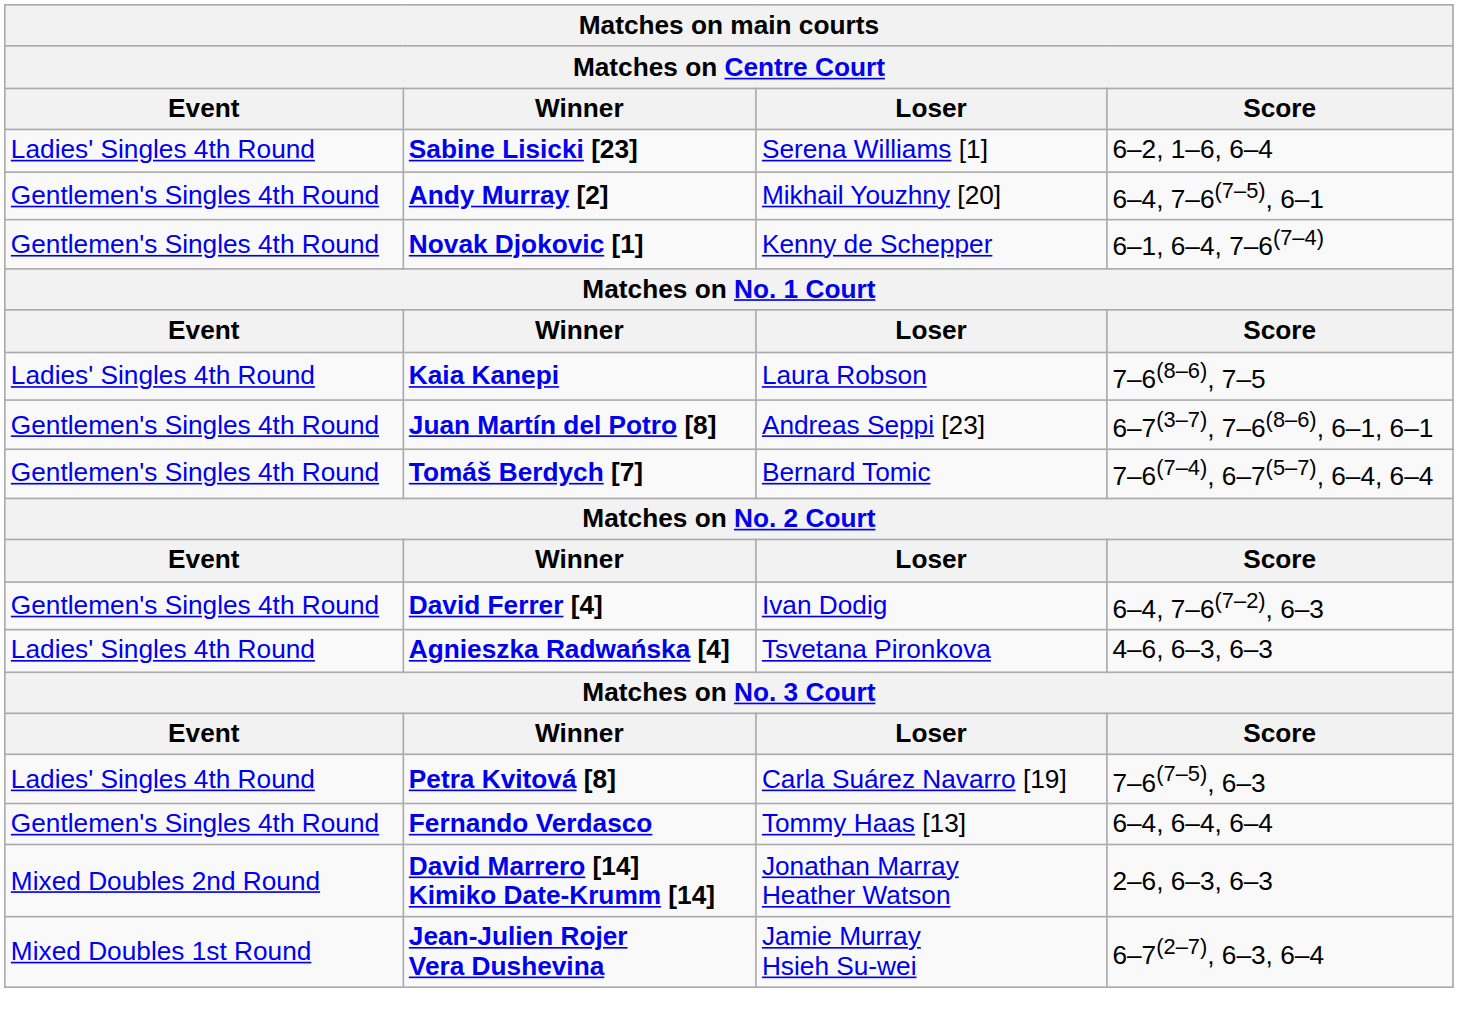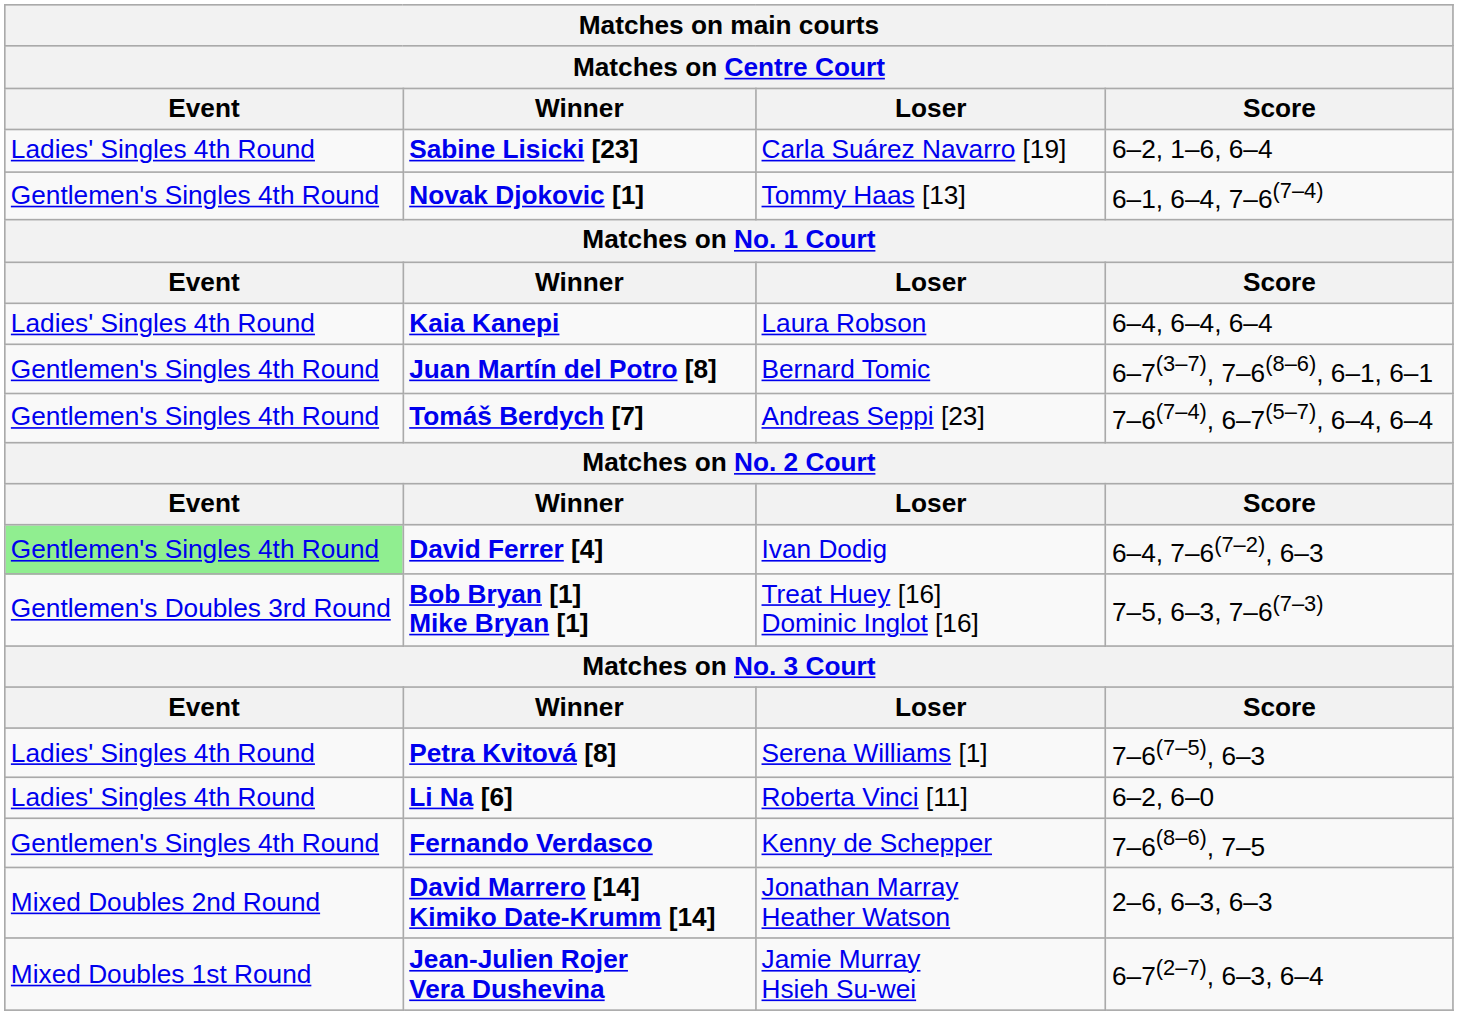Sabine Lisicki [23] | Loser: Serena Williams [1] -> Carla Suárez Navarro [19]
- row: Gentlemen's Singles 4th Round | Andy Murray [2] | Mikhail Youzhny [20] | 6–4, 7–6(7–5), 6–1
Novak Djokovic [1] | Loser: Kenny de Schepper -> Tommy Haas [13]
Kaia Kanepi | Score: 7–6(8–6), 7–5 -> 6–4, 6–4, 6–4
Juan Martín del Potro [8] | Loser: Andreas Seppi [23] -> Bernard Tomic
Tomáš Berdych [7] | Loser: Bernard Tomic -> Andreas Seppi [23]
David Ferrer [4] | Event: no background -> lightgreen background
- row: Ladies' Singles 4th Round | Agnieszka Radwańska [4] | Tsvetana Pironkova | 4–6, 6–3, 6–3
+ row: Gentlemen's Doubles 3rd Round | Bob Bryan [1] Mike Bryan [1] | Treat Huey [16] Dominic Inglot [16] | 7–5, 6–3, 7–6(7–3)
Petra Kvitová [8] | Loser: Carla Suárez Navarro [19] -> Serena Williams [1]
+ row: Ladies' Singles 4th Round | Li Na [6] | Roberta Vinci [11] | 6–2, 6–0
Fernando Verdasco | Loser: Tommy Haas [13] -> Kenny de Schepper
Fernando Verdasco | Score: 6–4, 6–4, 6–4 -> 7–6(8–6), 7–5
